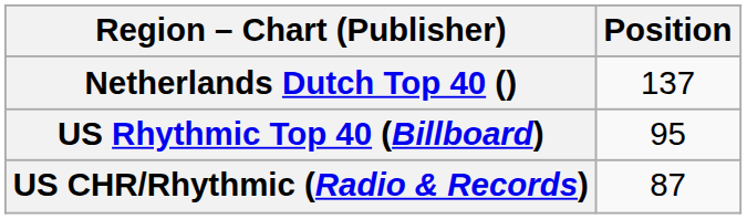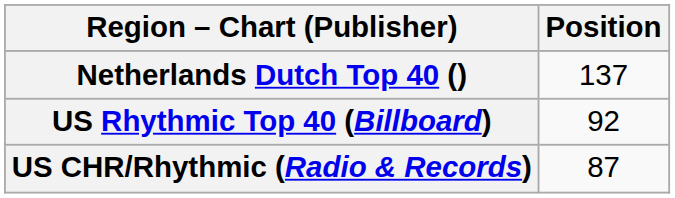US Rhythmic Top 40 (Billboard) | Position: 95 -> 92
